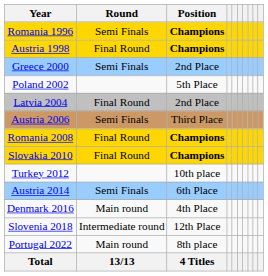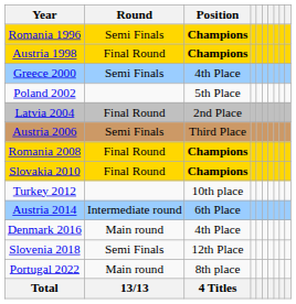Greece 2000 | Position: 2nd Place -> 4th Place
Austria 2014 | Round: Semi Finals -> Intermediate round
Slovenia 2018 | Round: Intermediate round -> Semi Finals
